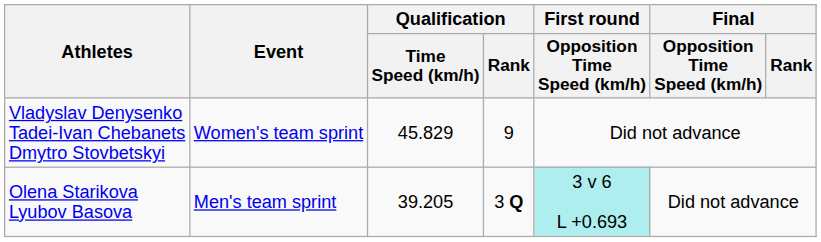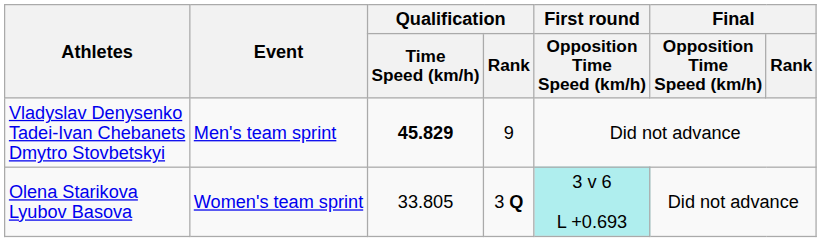Vladyslav Denysenko Tadei-Ivan Chebanets Dmytro Stovbetskyi | Event: Women's team sprint -> Men's team sprint
Vladyslav Denysenko Tadei-Ivan Chebanets Dmytro Stovbetskyi | Qualification / Time Speed (km/h): normal -> bold
Olena Starikova Lyubov Basova | Event: Men's team sprint -> Women's team sprint
Olena Starikova Lyubov Basova | Qualification / Time Speed (km/h): 39.205 -> 33.805
